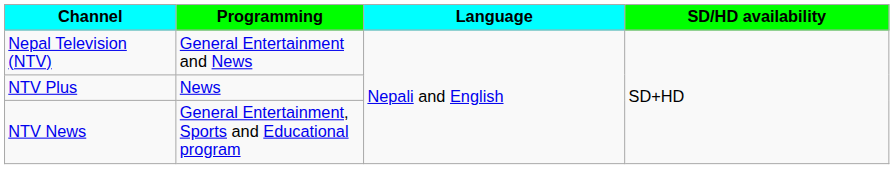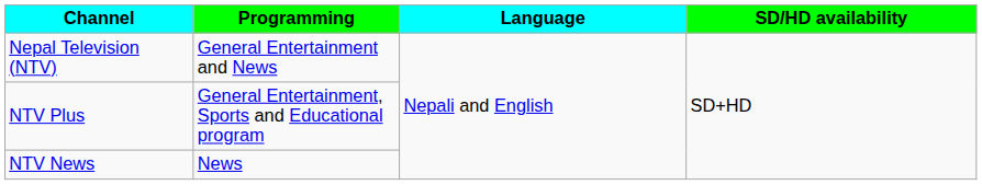NTV Plus | Programming: News -> General Entertainment, Sports and Educational program
NTV News | Programming: General Entertainment, Sports and Educational program -> News
